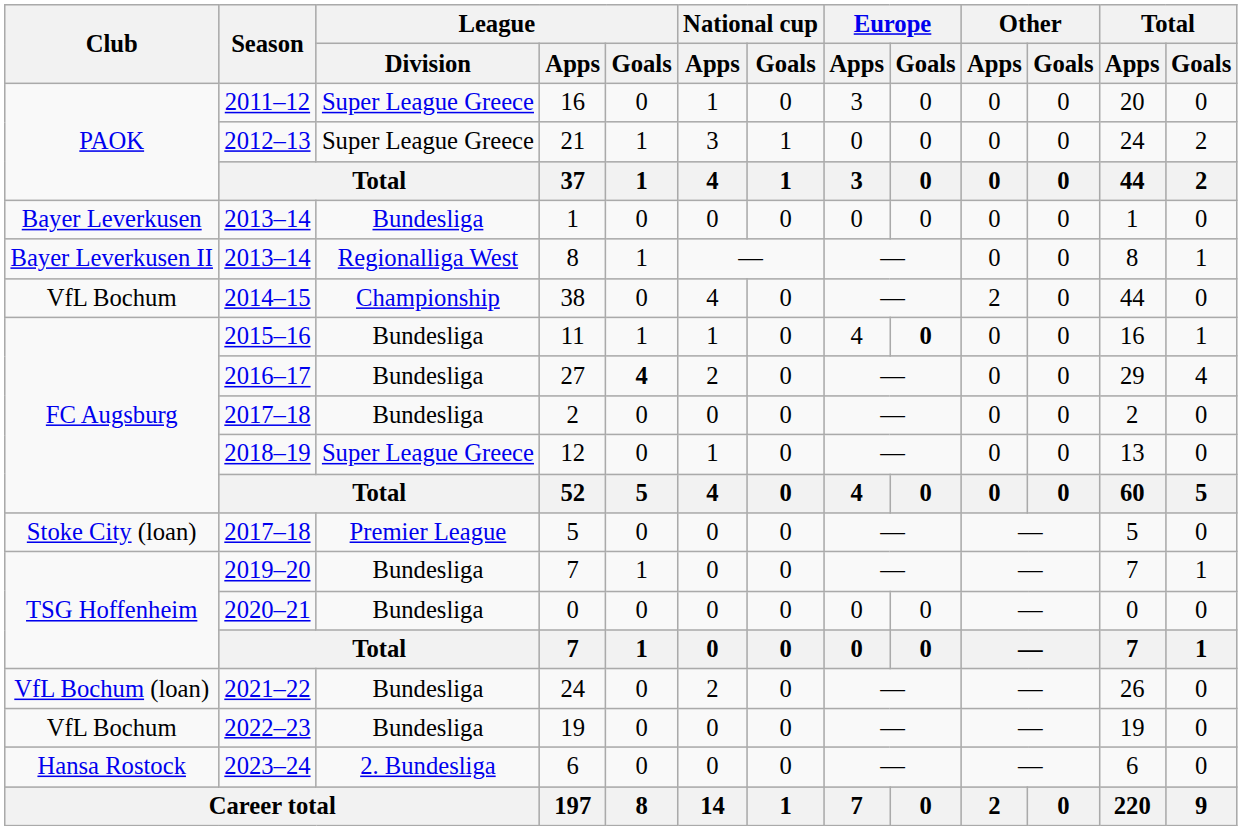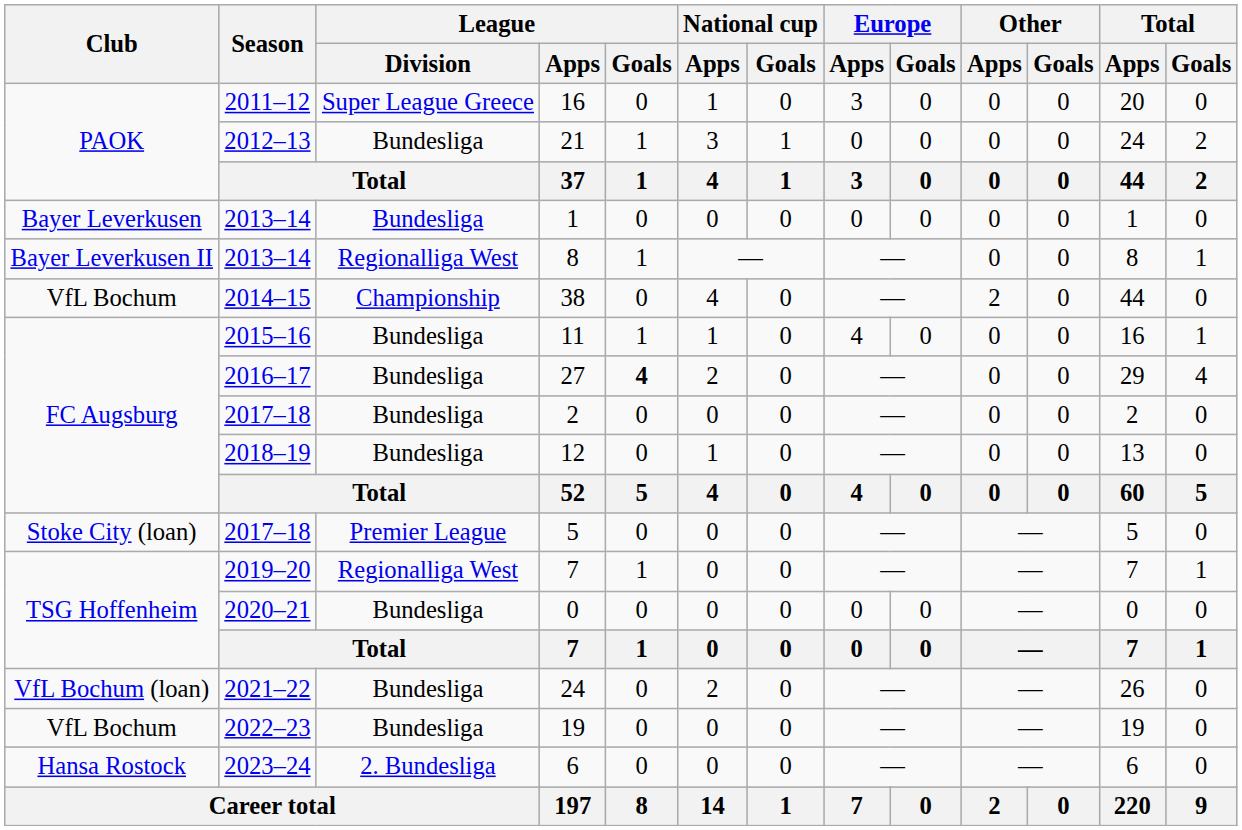21 | League / Division: Super League Greece -> Bundesliga
11 | Europe / Goals: bold -> normal
12 | League / Division: Super League Greece -> Bundesliga
2019–20 / 7 | League / Division: Bundesliga -> Regionalliga West
